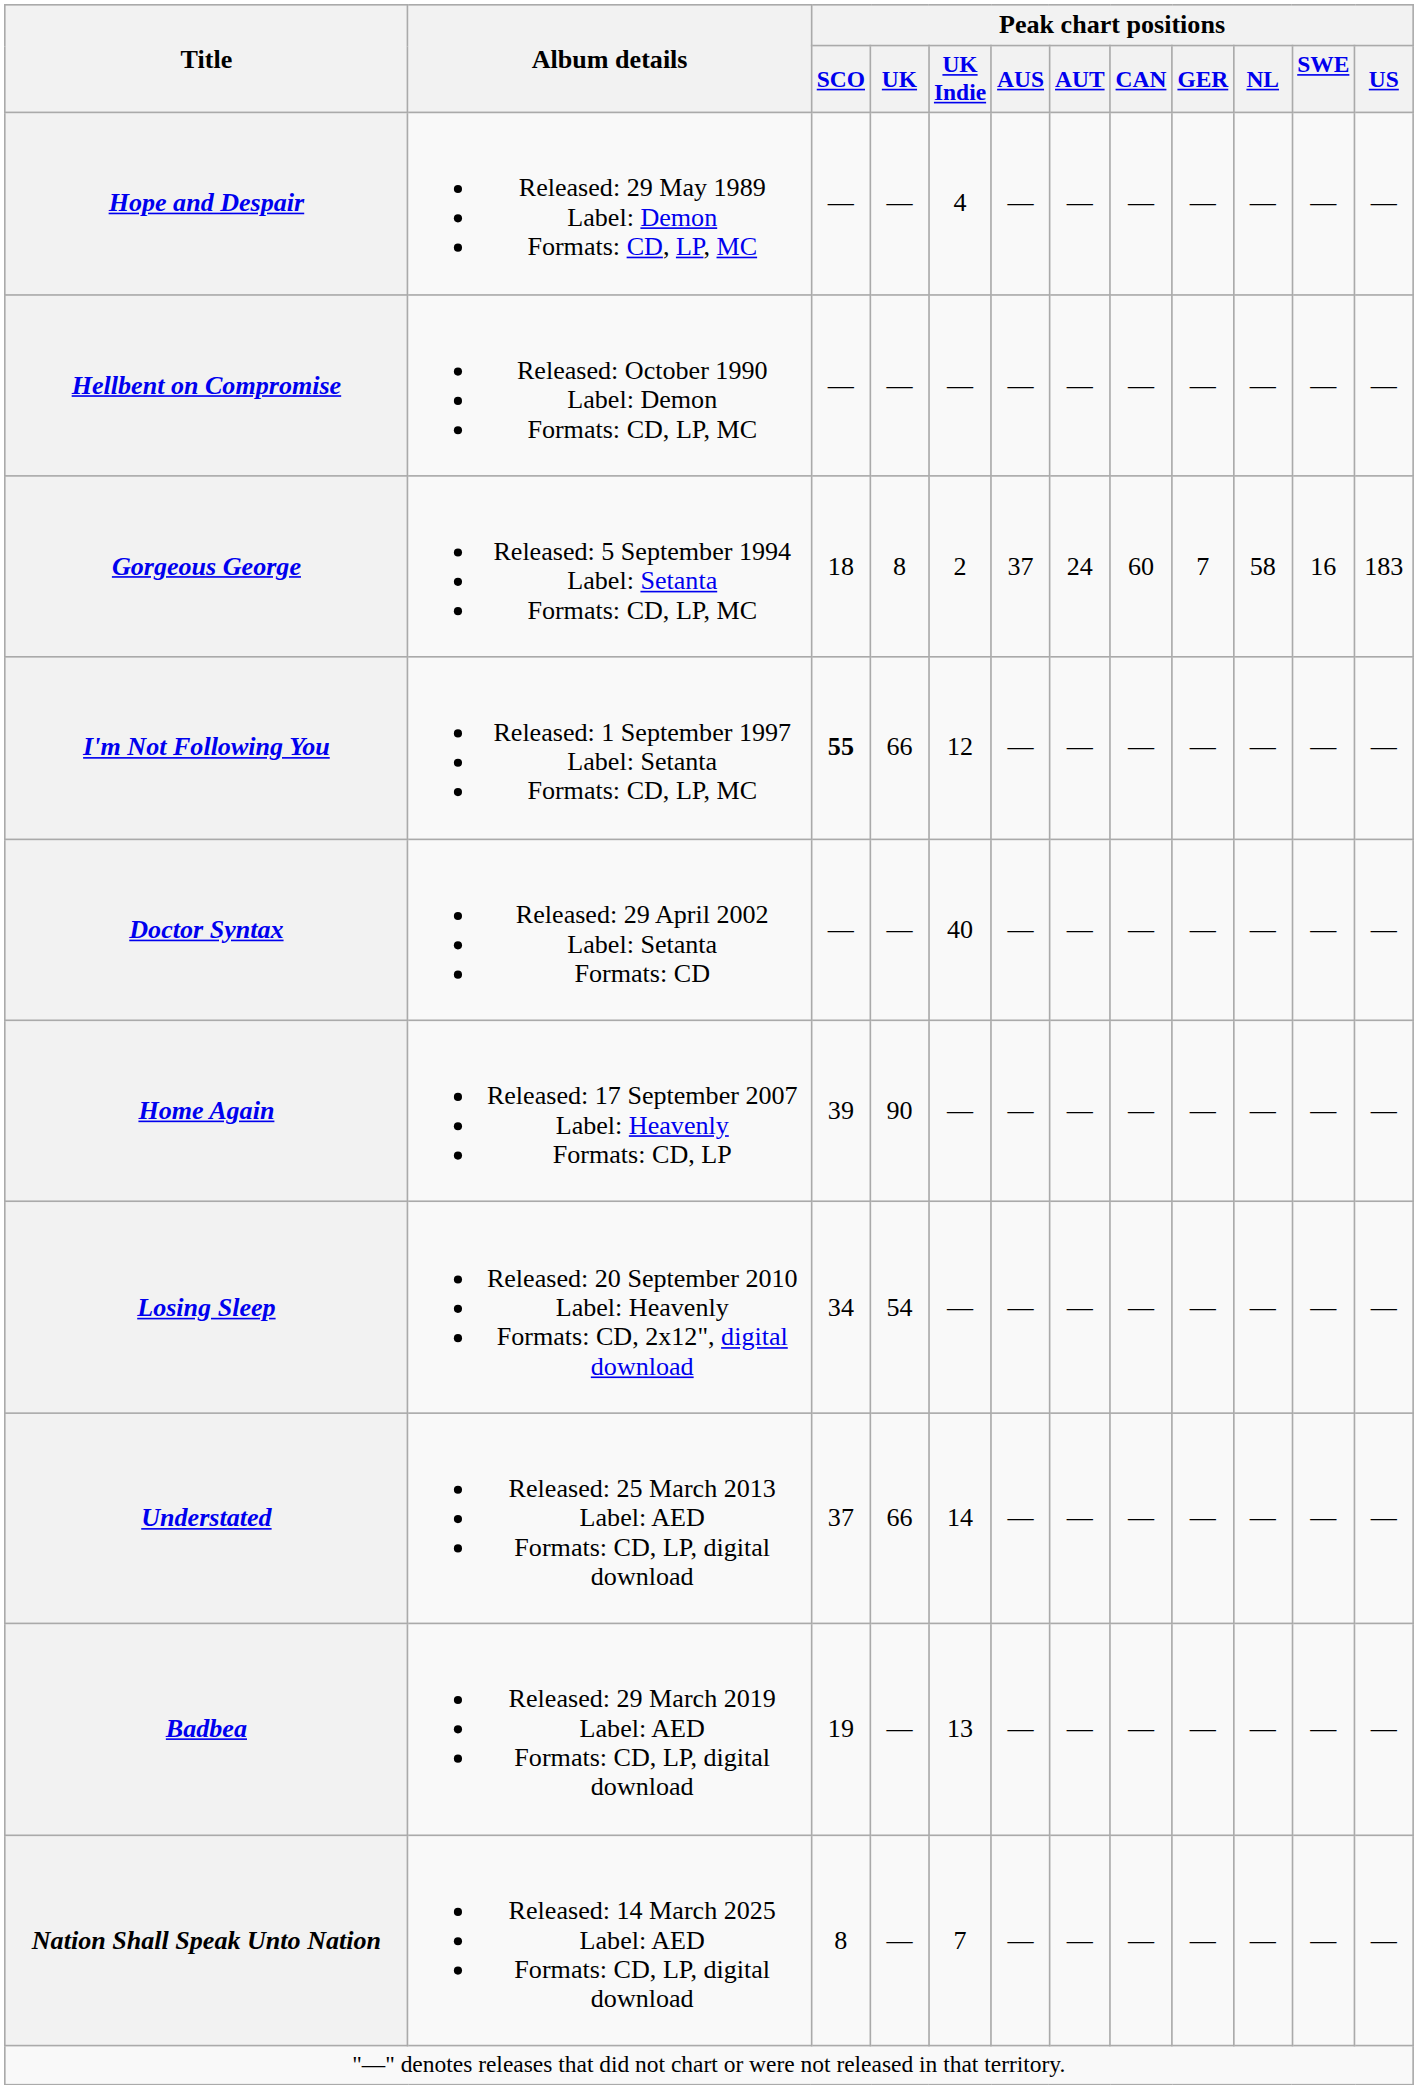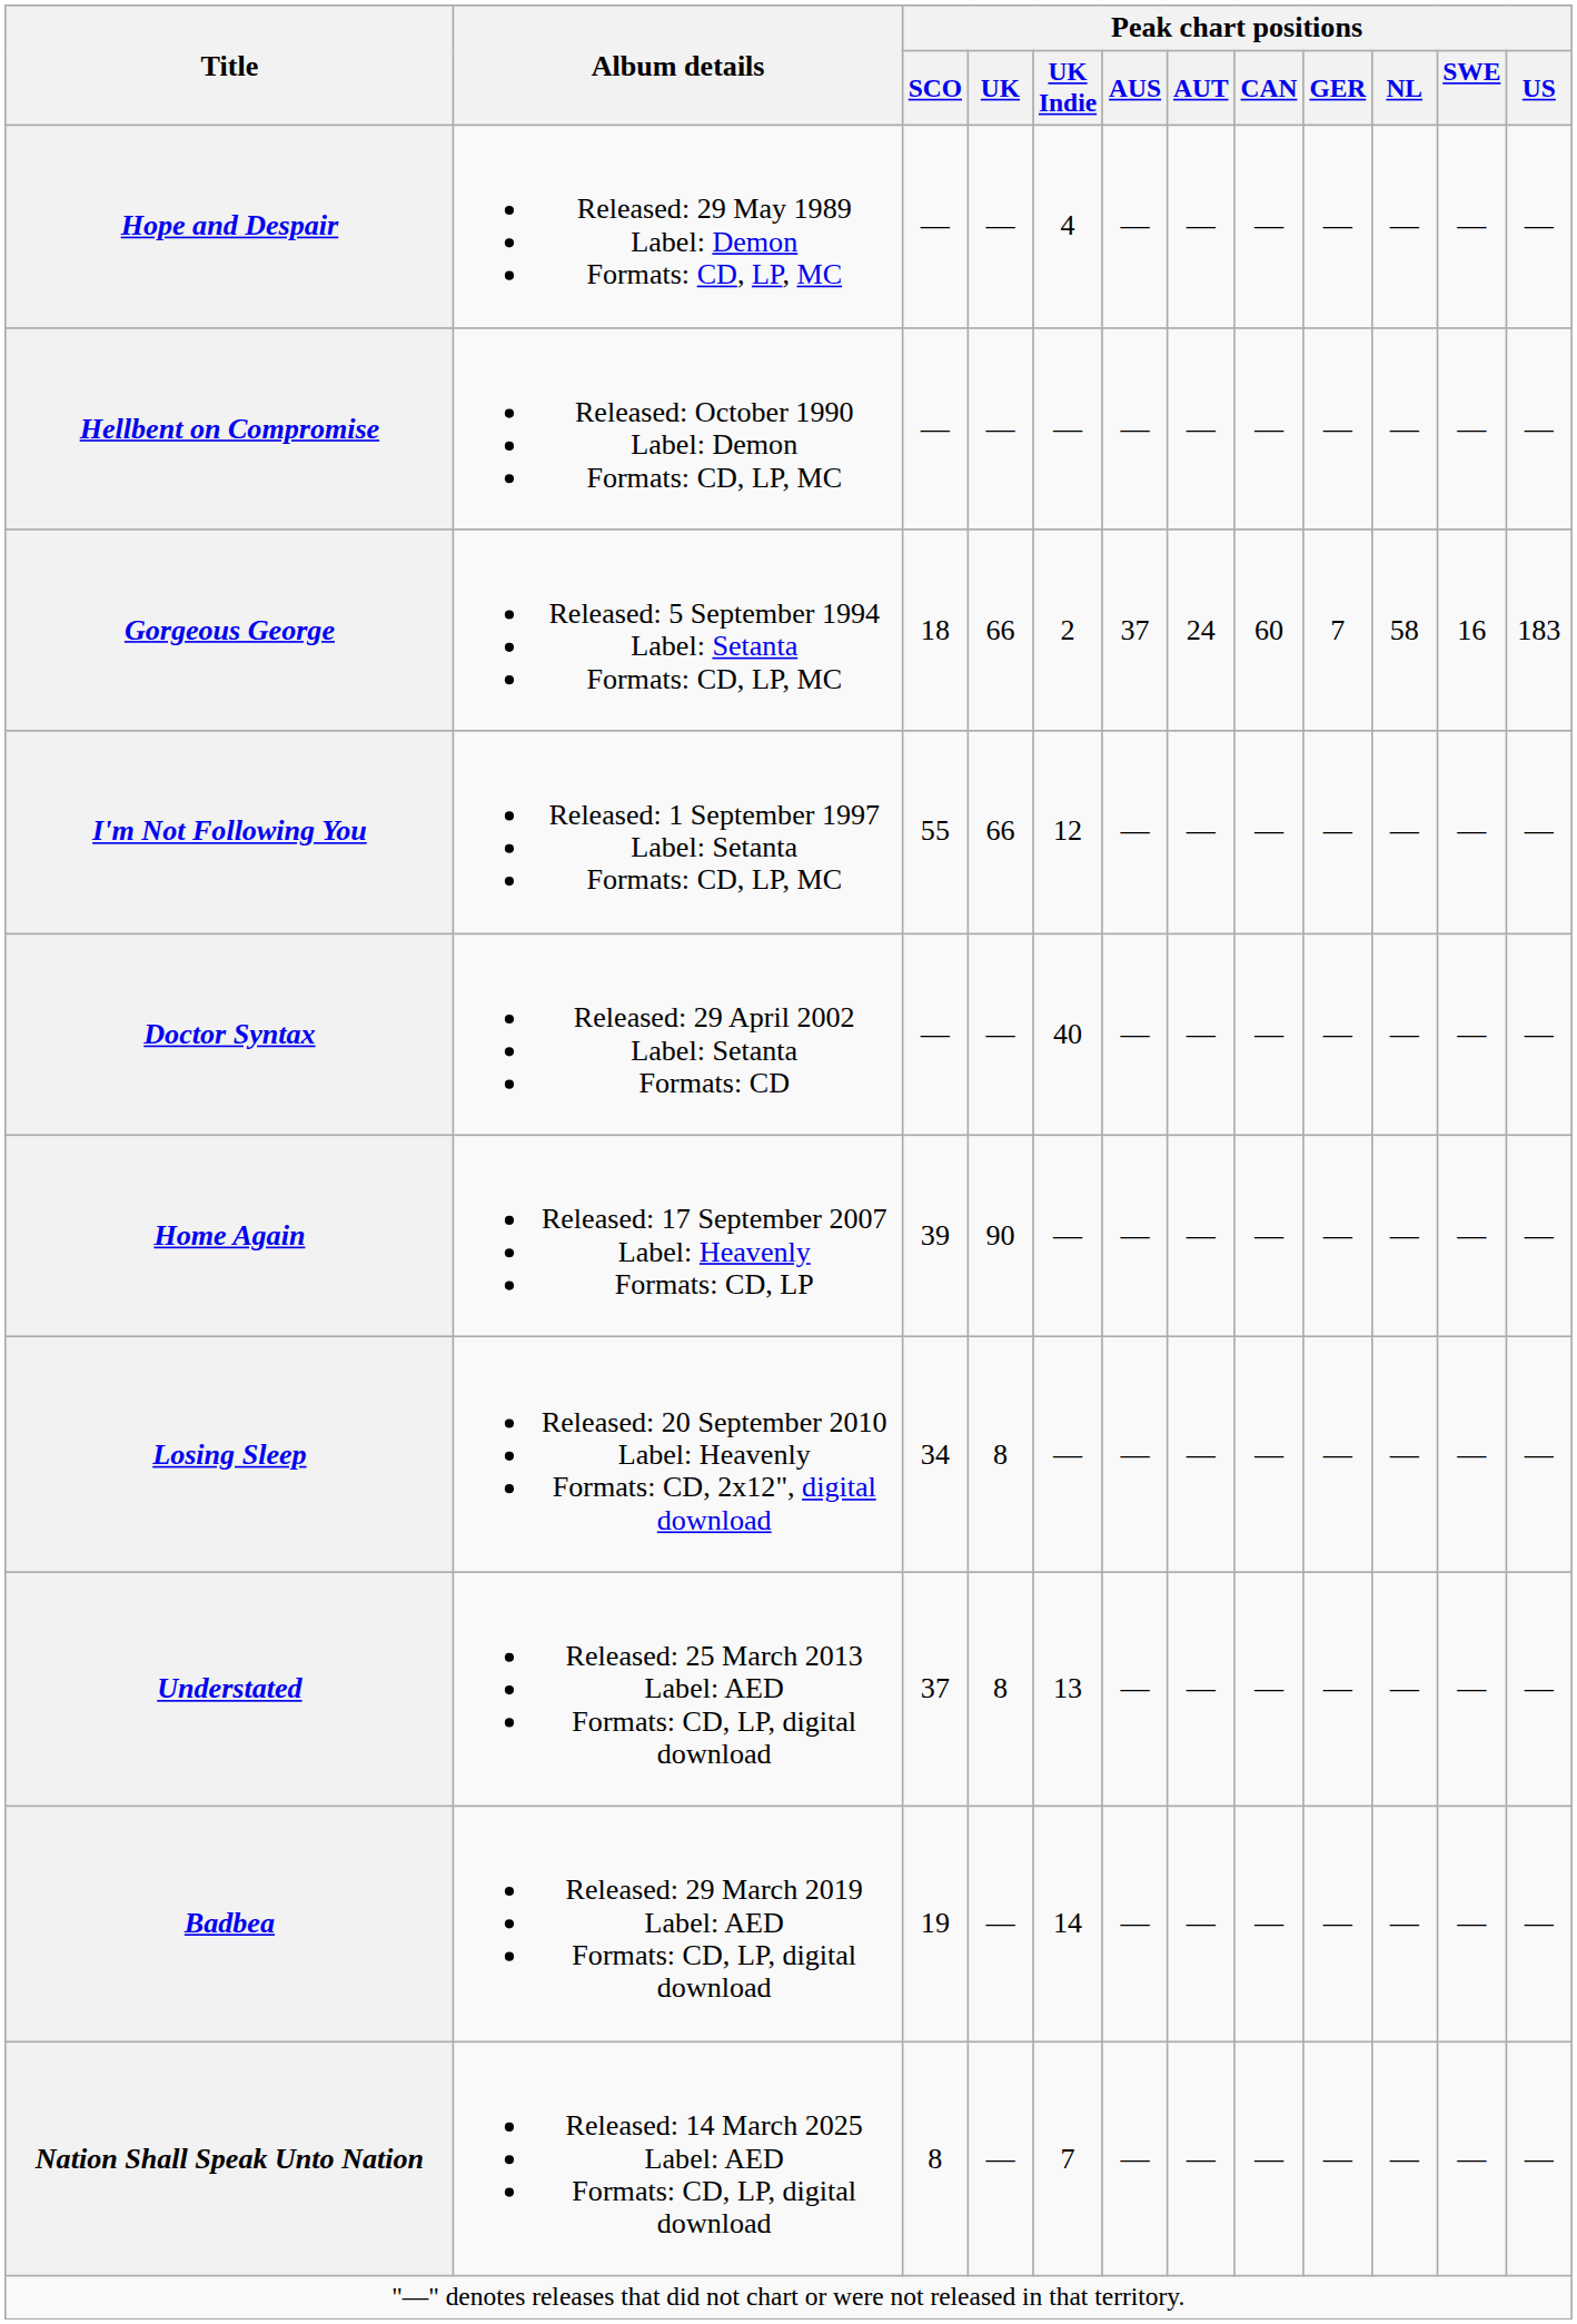Gorgeous George | Peak chart positions / UK: 8 -> 66
I'm Not Following You | Peak chart positions / SCO: bold -> normal
Losing Sleep | Peak chart positions / UK: 54 -> 8
Understated | Peak chart positions / UK: 66 -> 8
Understated | Peak chart positions / UK Indie: 14 -> 13
Badbea | Peak chart positions / UK Indie: 13 -> 14
